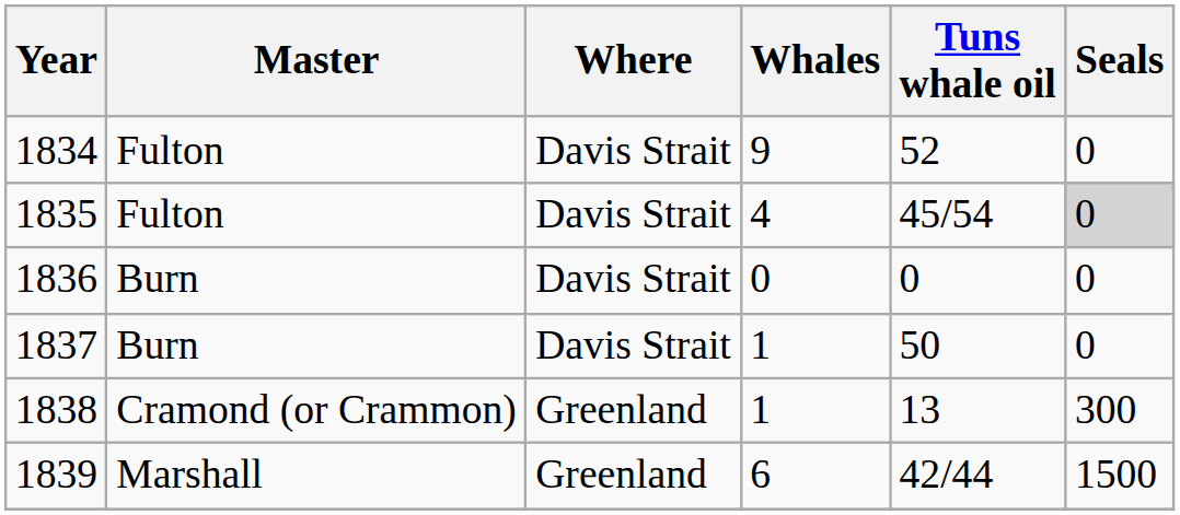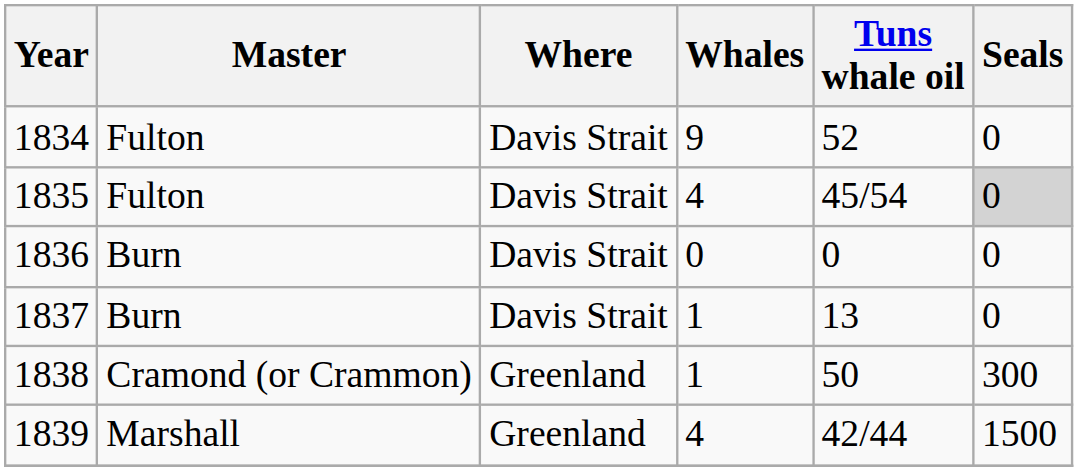1837 | Tuns whale oil: 50 -> 13
1838 | Tuns whale oil: 13 -> 50
1839 | Whales: 6 -> 4
